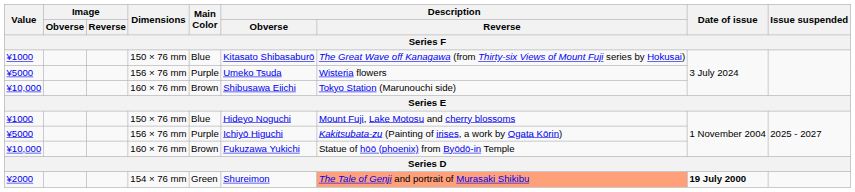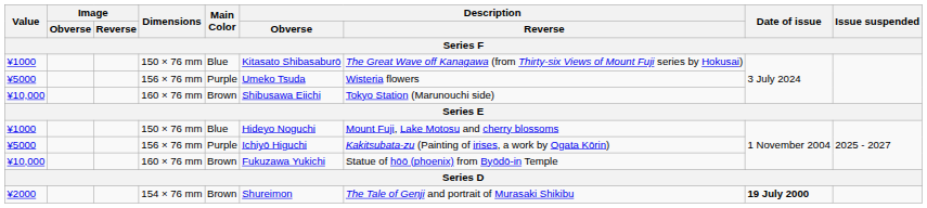¥2000 | Main Color: Green -> Brown
¥2000 | Description / Reverse: lightsalmon background -> no background
